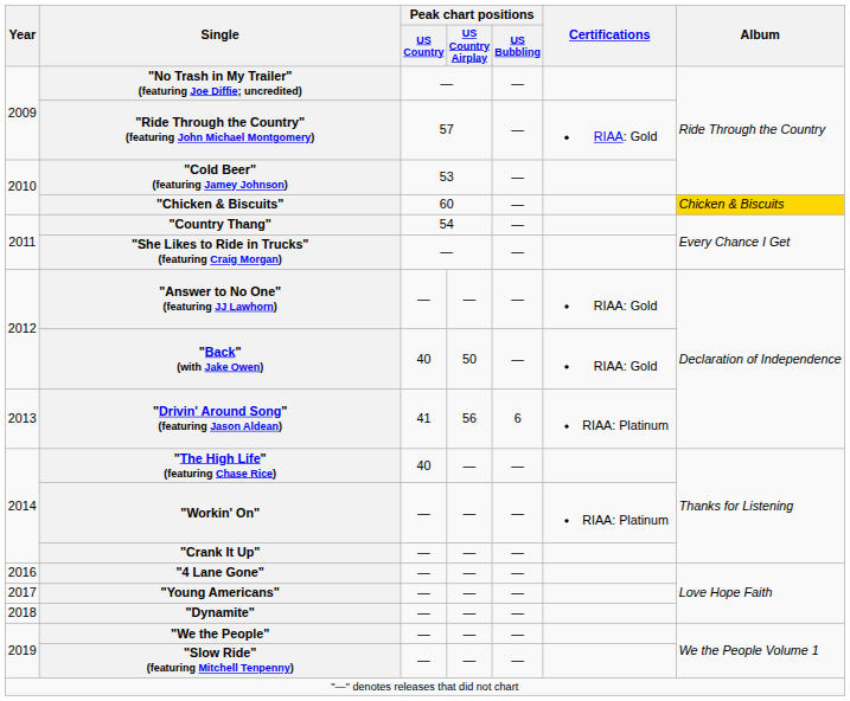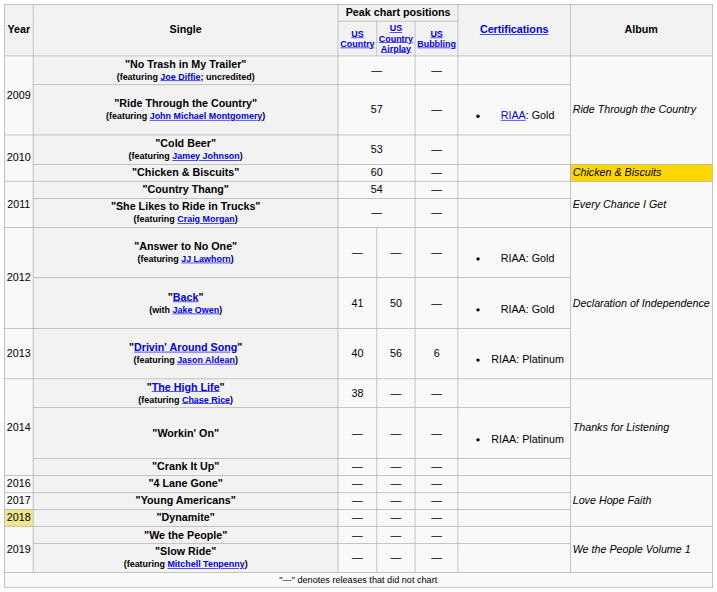"Back" (with Jake Owen) | Peak chart positions / US Country: 40 -> 41
"Drivin' Around Song" (featuring Jason Aldean) | Peak chart positions / US Country: 41 -> 40
"The High Life" (featuring Chase Rice) | Peak chart positions / US Country: 40 -> 38
"Dynamite" | Year: no background -> khaki background
